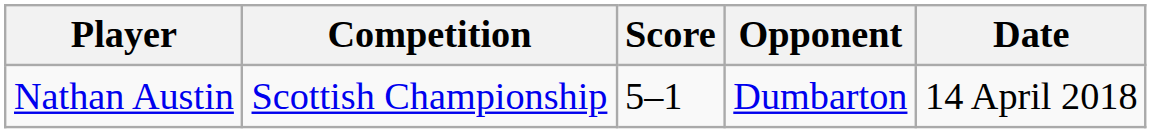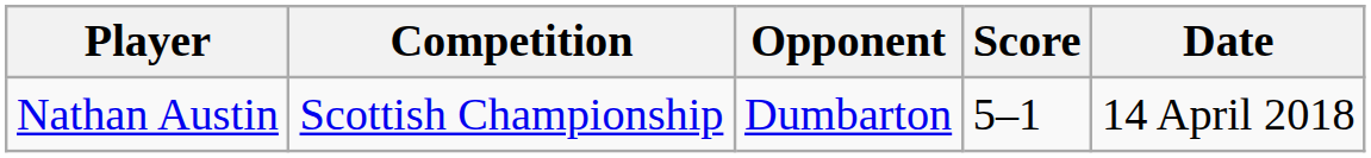columns swapped: Score <-> Opponent
